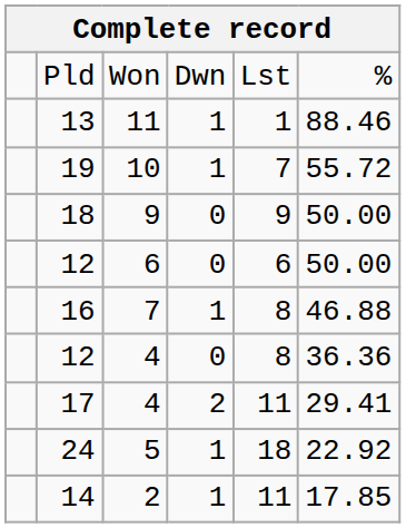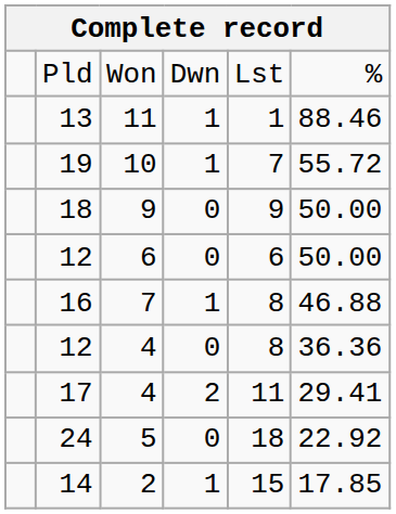24 | column 4: 1 -> 0
14 | column 5: 11 -> 15
